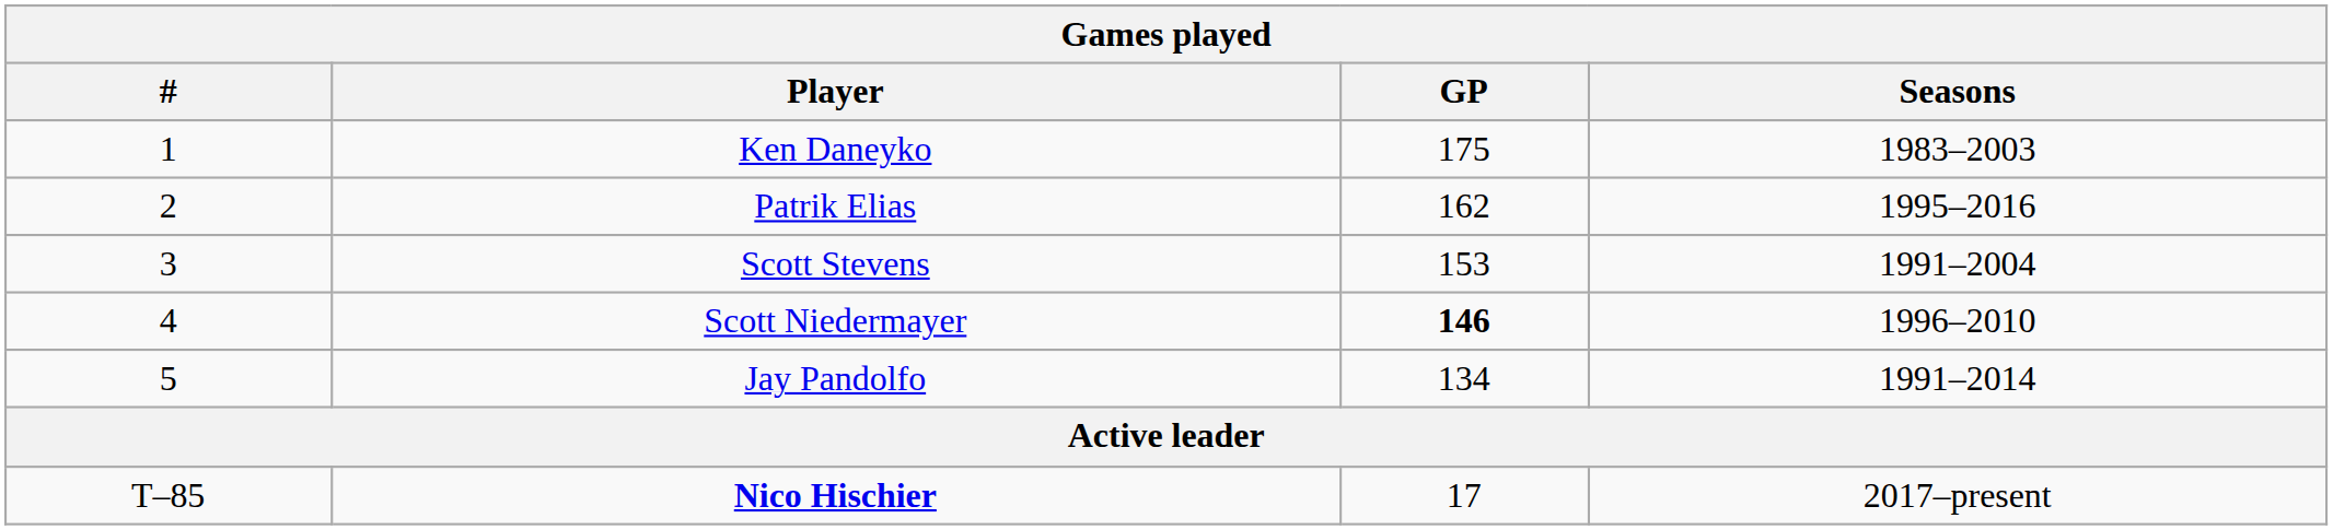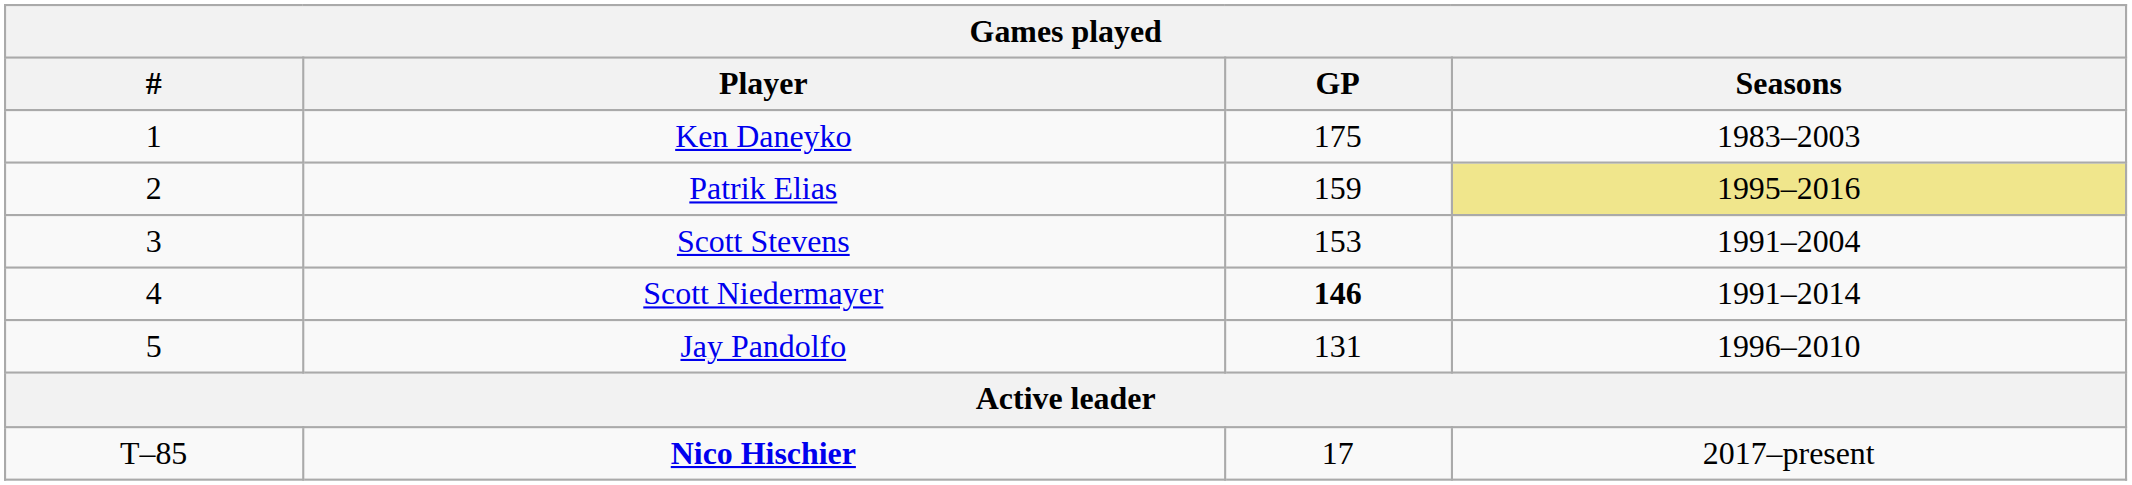Patrik Elias | GP: 162 -> 159
Patrik Elias | Seasons: no background -> khaki background
Scott Niedermayer | Seasons: 1996–2010 -> 1991–2014
Jay Pandolfo | GP: 134 -> 131
Jay Pandolfo | Seasons: 1991–2014 -> 1996–2010
